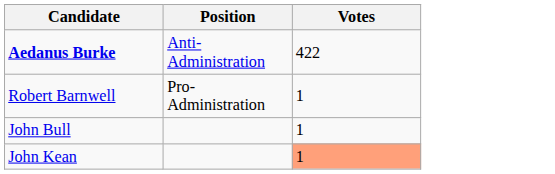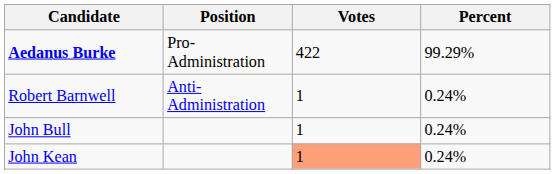+ column: Percent | 99.29% | 0.24% | 0.24% | 0.24%
Aedanus Burke | Position: Anti-Administration -> Pro-Administration
Robert Barnwell | Position: Pro-Administration -> Anti-Administration
